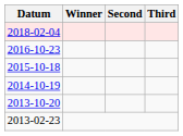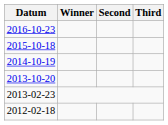- row: 2018-02-04
+ row: 2012-02-18
